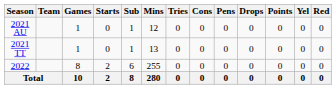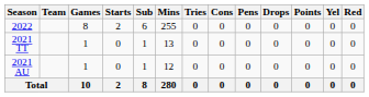rows swapped: 2021 AU <-> 2022
